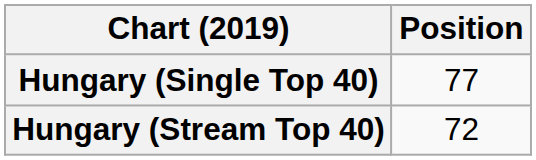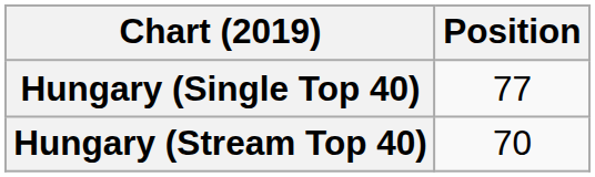Hungary (Stream Top 40) | Position: 72 -> 70
